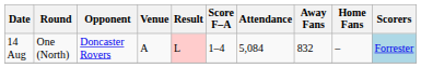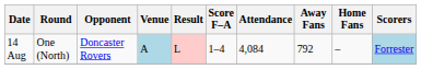14 Aug | Venue: no background -> lightblue background
14 Aug | Attendance: 5,084 -> 4,084
14 Aug | Away Fans: 832 -> 792
